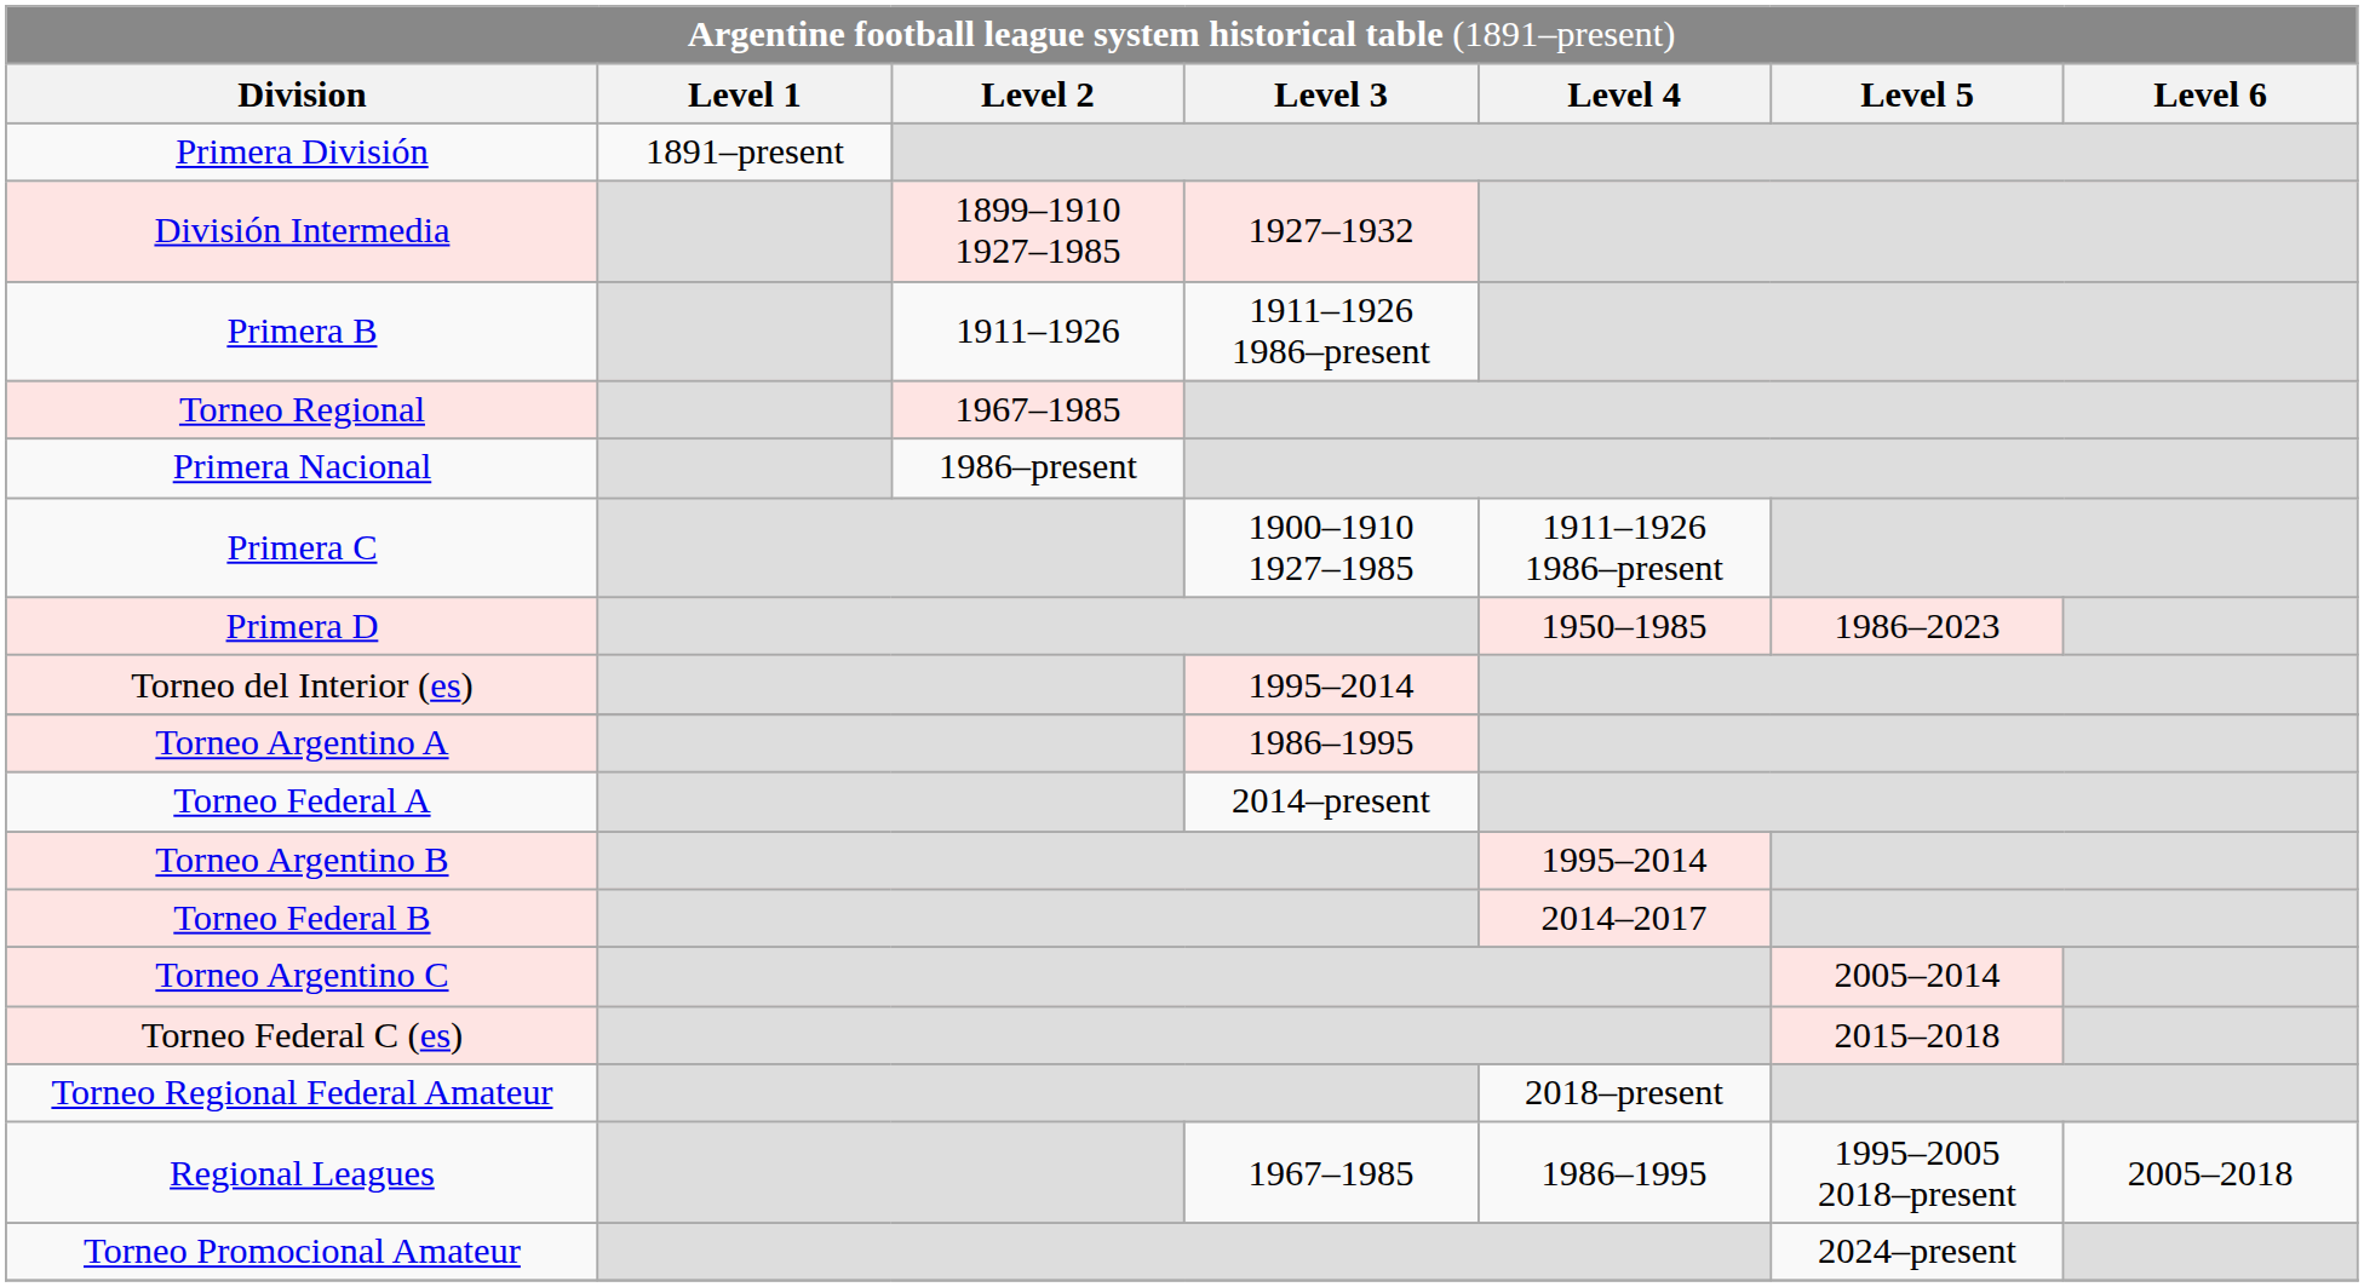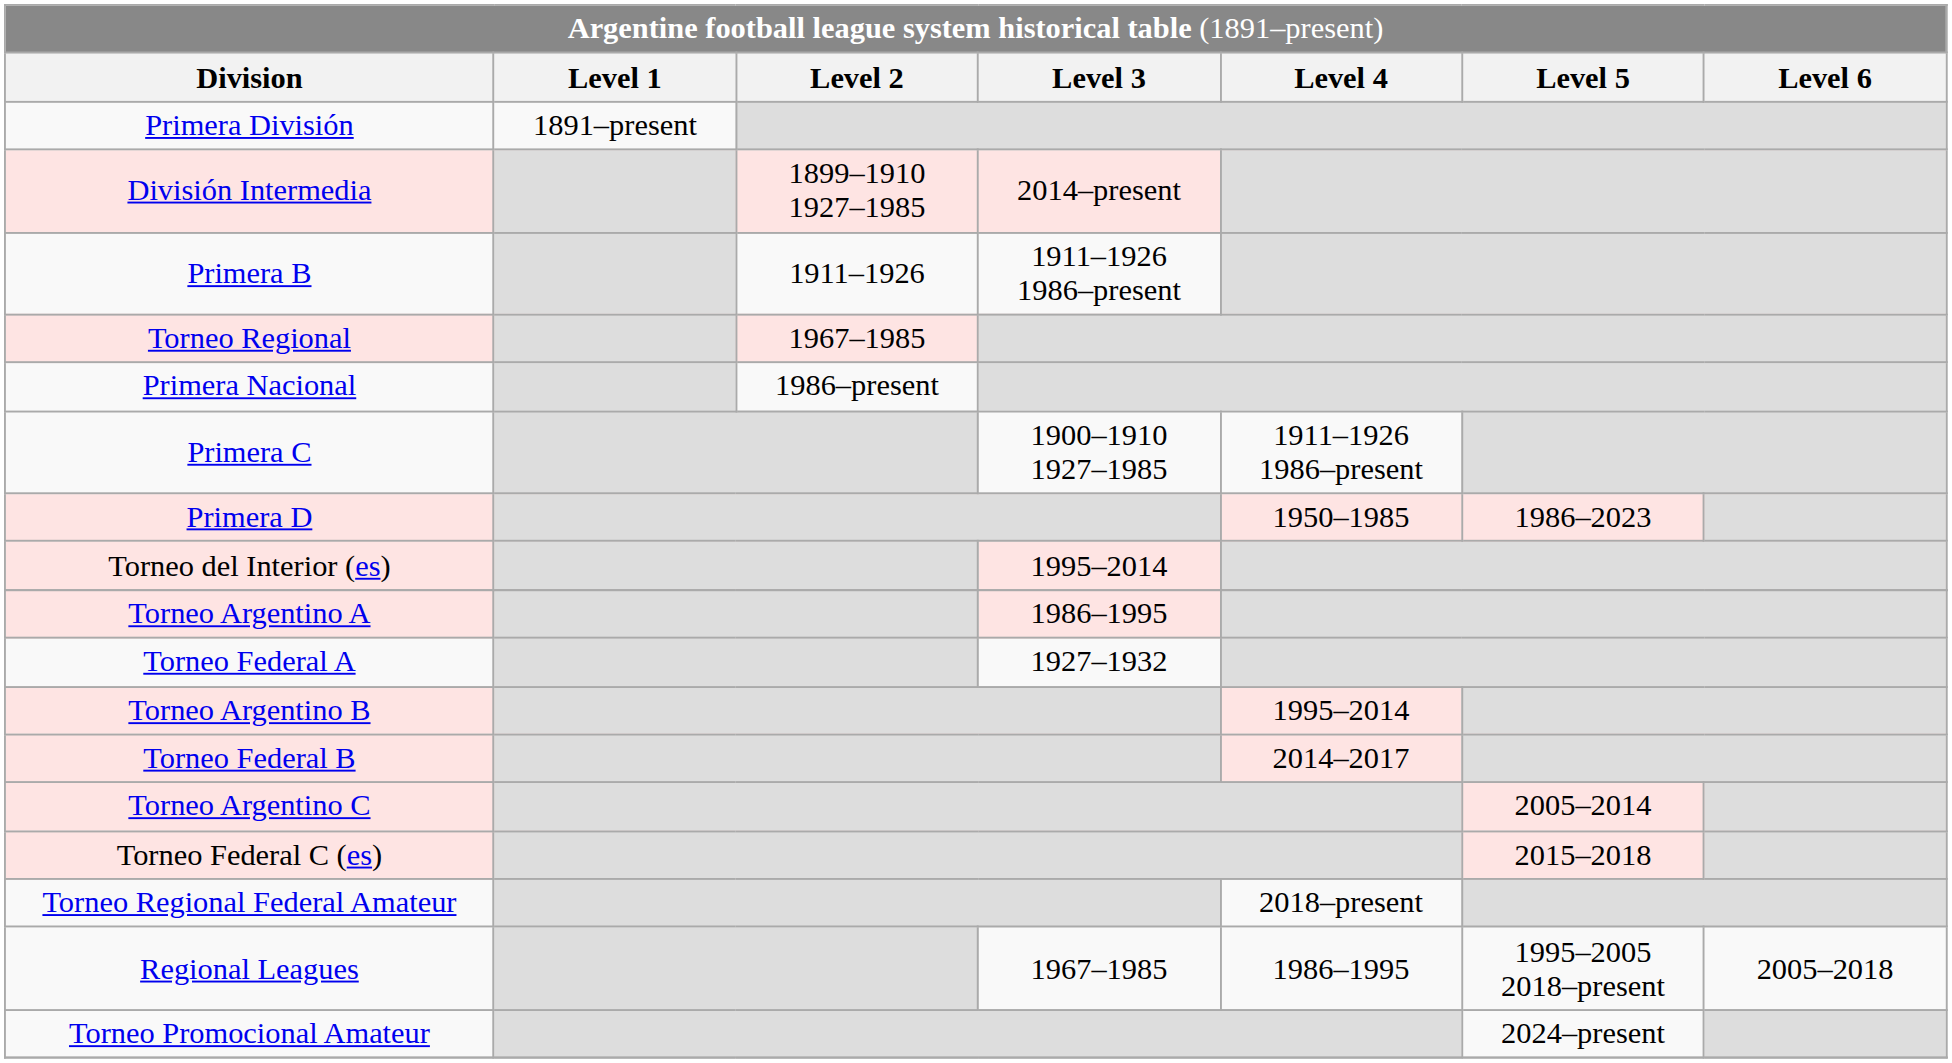División Intermedia | column 4: 1927–1932 -> 2014–present
Torneo Federal A | column 4: 2014–present -> 1927–1932
